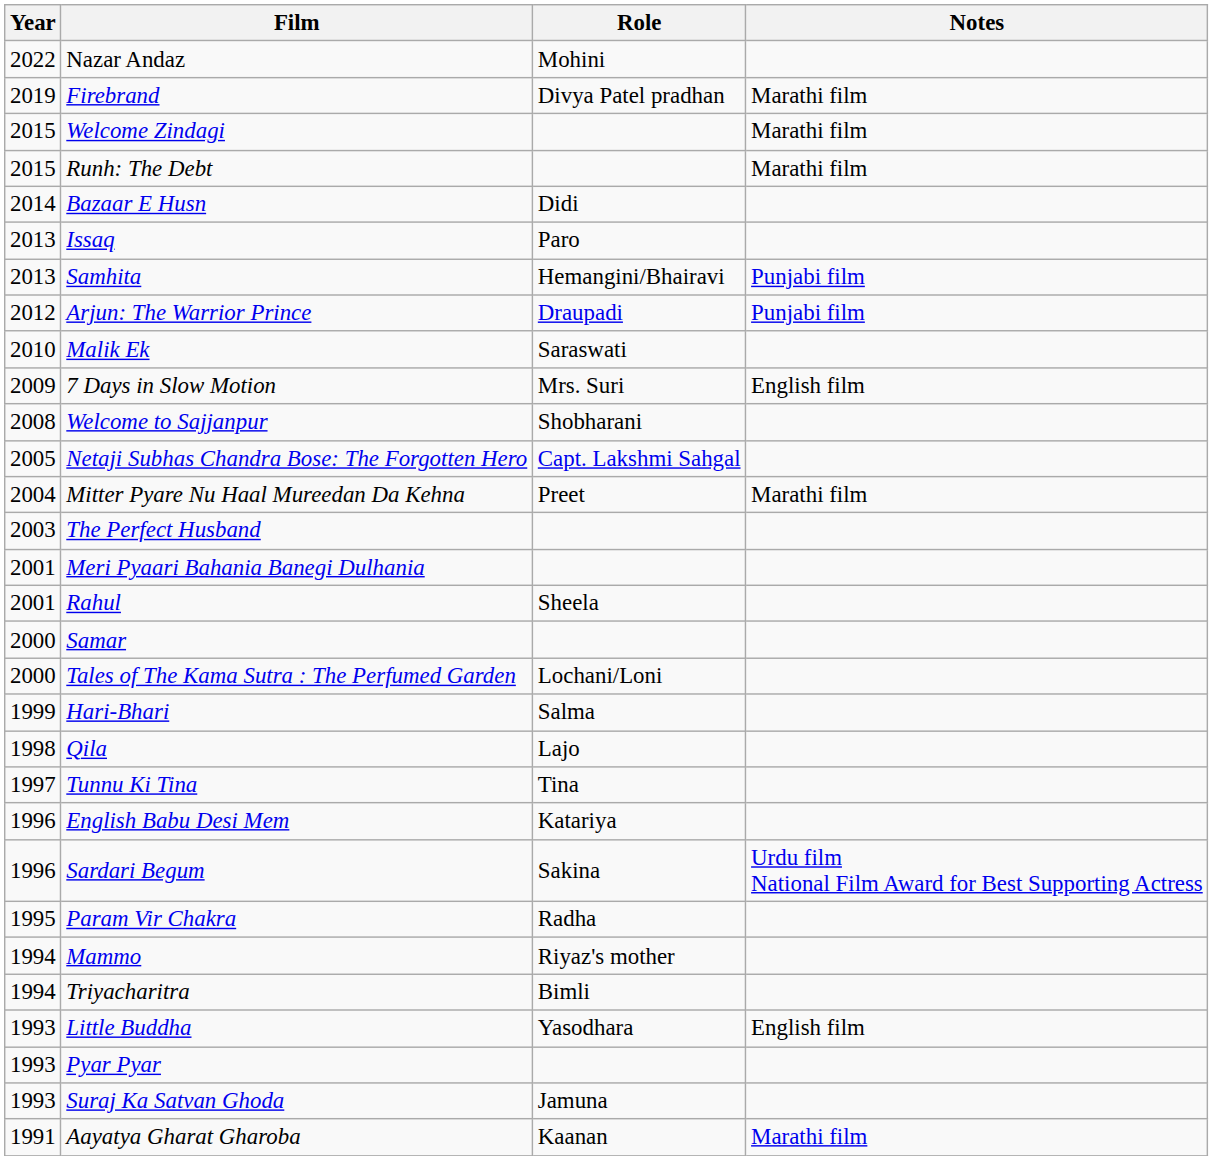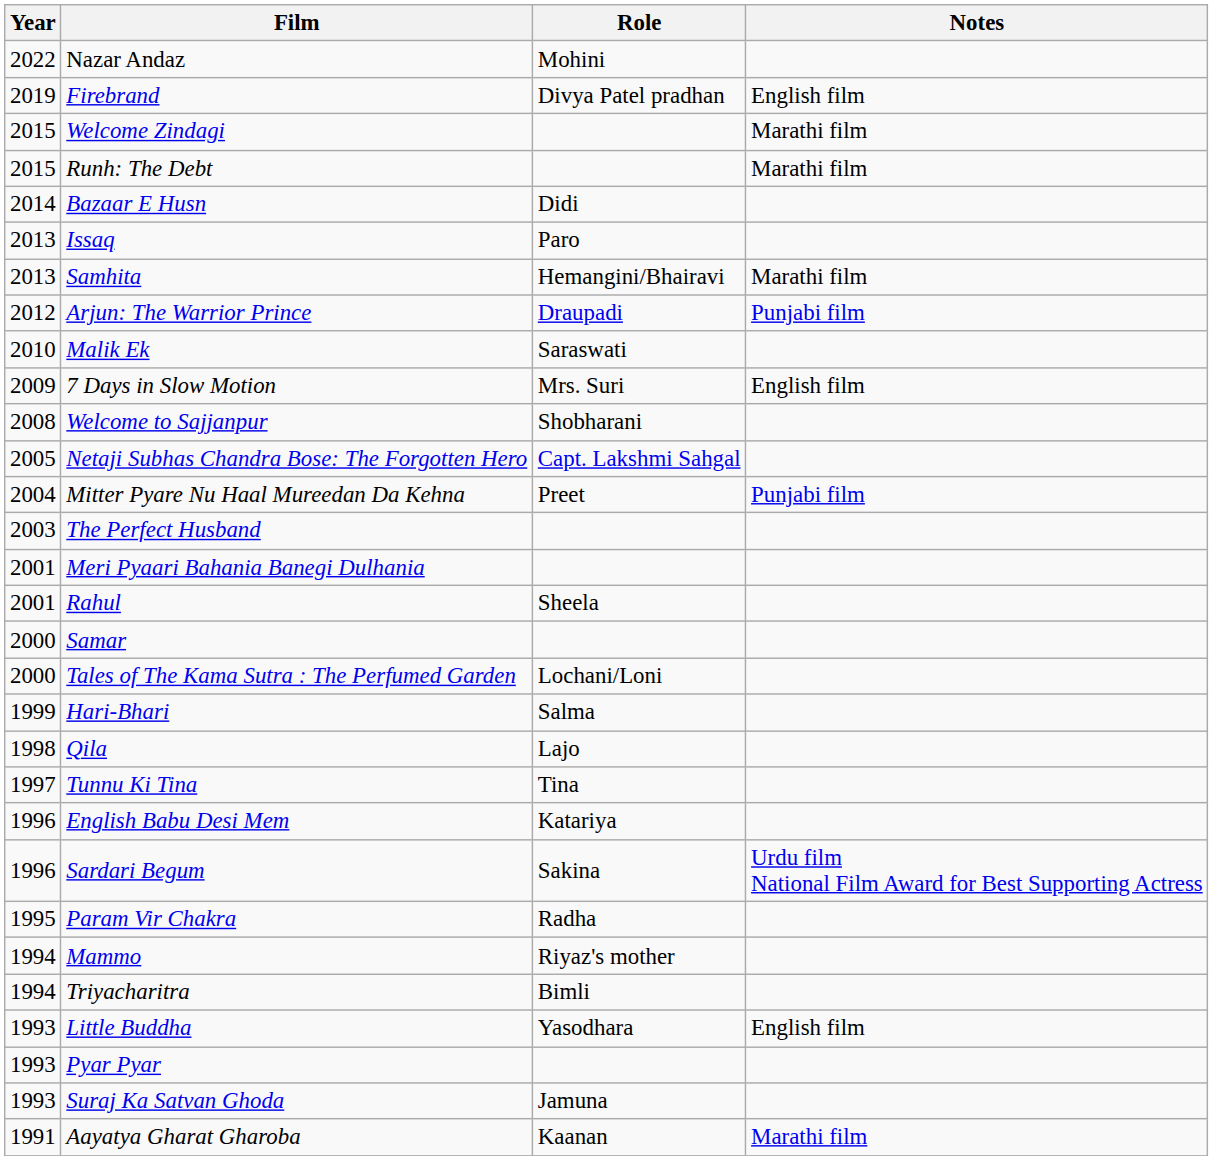Firebrand | Notes: Marathi film -> English film
Samhita | Notes: Punjabi film -> Marathi film
Mitter Pyare Nu Haal Mureedan Da Kehna | Notes: Marathi film -> Punjabi film
